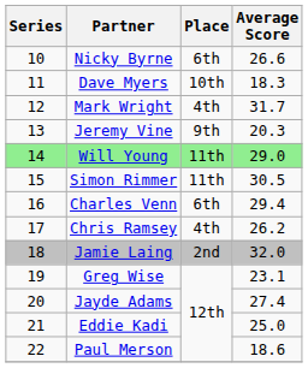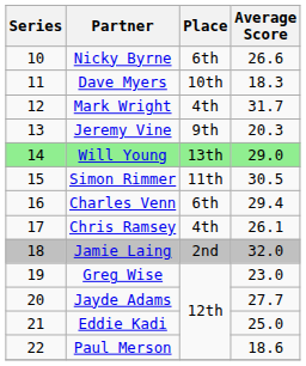Will Young | Place: 11th -> 13th
Chris Ramsey | Average Score: 26.2 -> 26.1
Greg Wise | Average Score: 23.1 -> 23.0
Jayde Adams | Average Score: 27.4 -> 27.7
